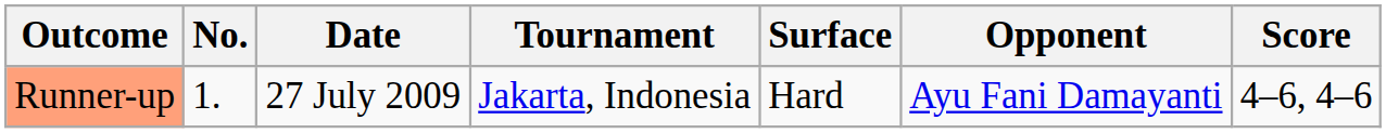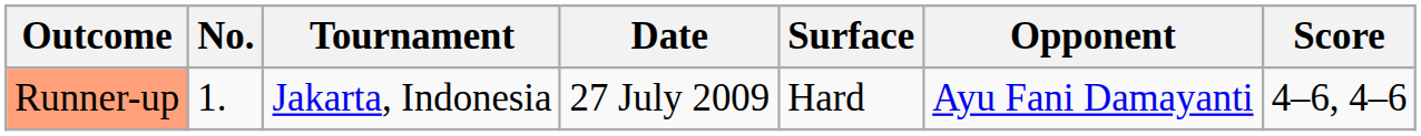columns swapped: Date <-> Tournament
